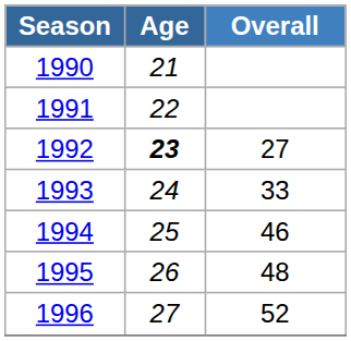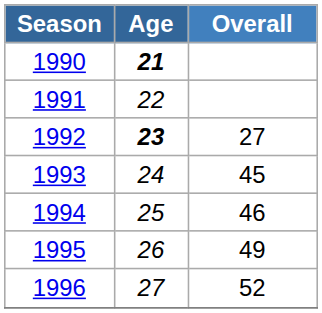1990 | Age: normal -> bold
1993 | Overall: 33 -> 45
1995 | Overall: 48 -> 49
